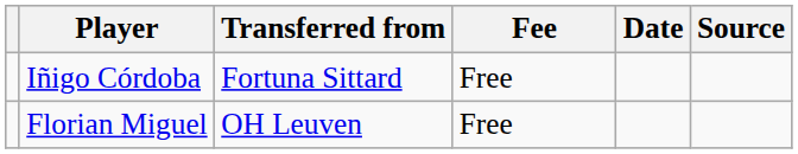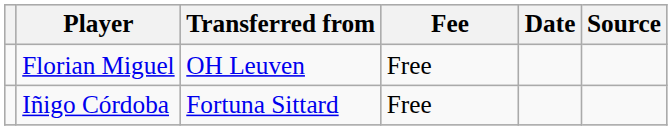rows swapped: Florian Miguel <-> Iñigo Córdoba
